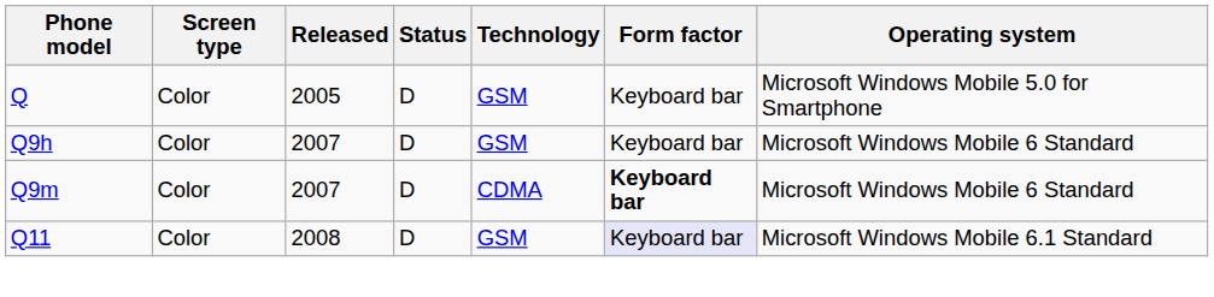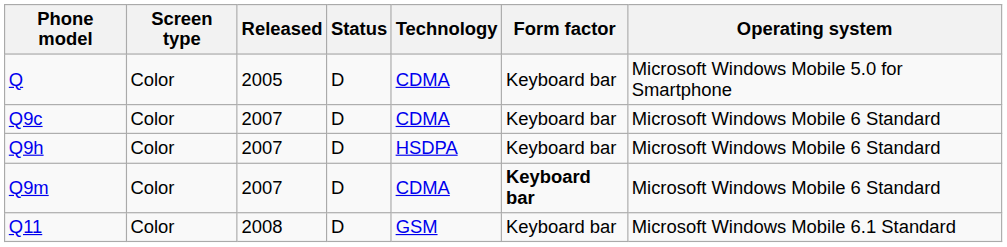Q | Technology: GSM -> CDMA
+ row: Q9c | Color | 2007 | D | CDMA | Keyboard bar | Microsoft Windows Mobile 6 Standard
Q9h | Technology: GSM -> HSDPA
Q11 | Form factor: lavender background -> no background
